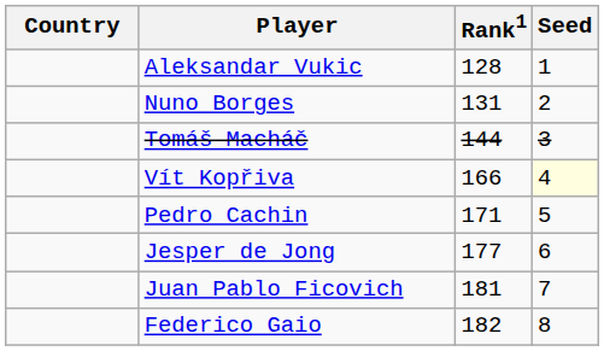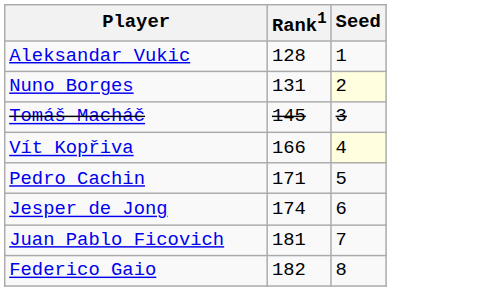- column: Country
Nuno Borges | Seed: no background -> lightyellow background
Tomáš Macháč | Rank1: 144 -> 145
Jesper de Jong | Rank1: 177 -> 174
